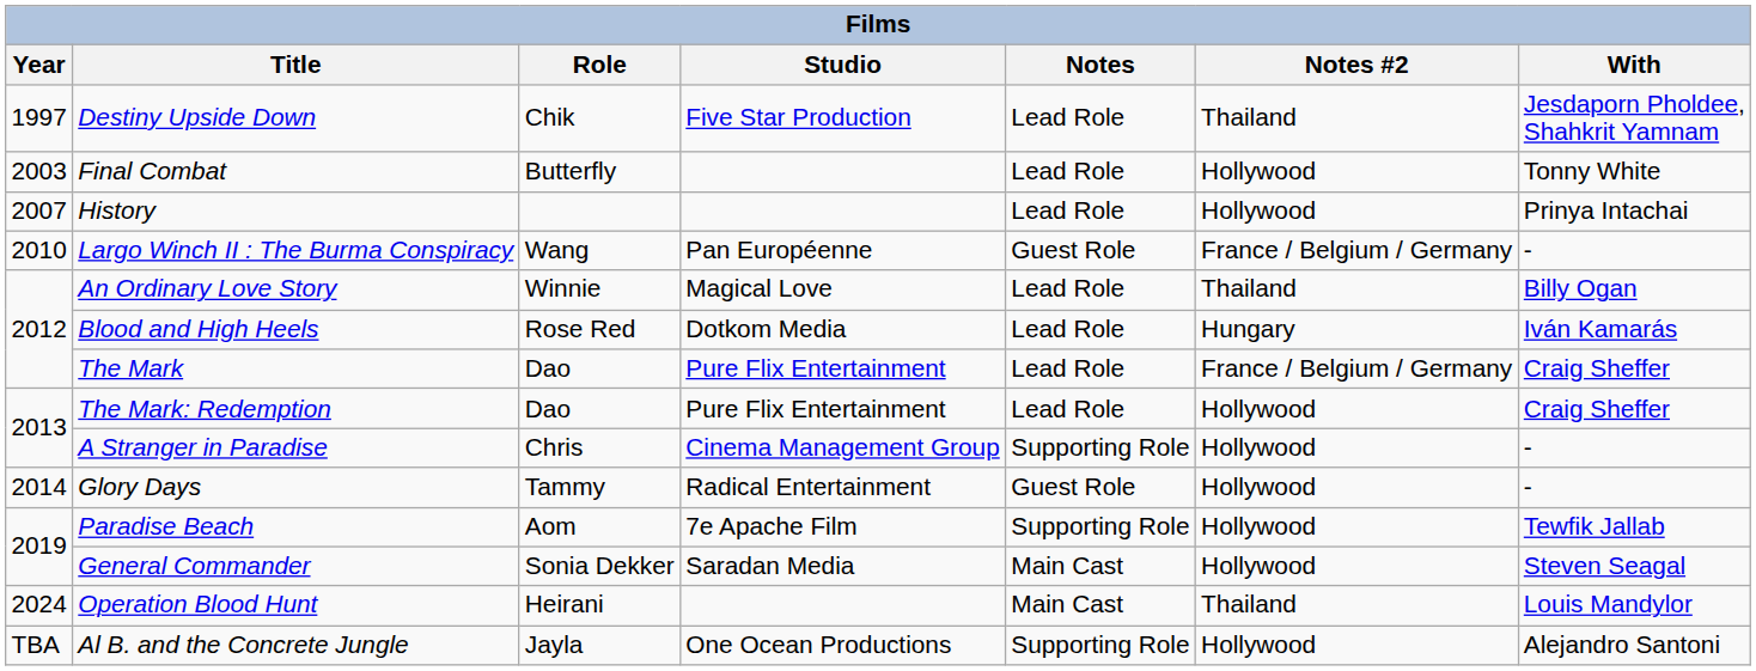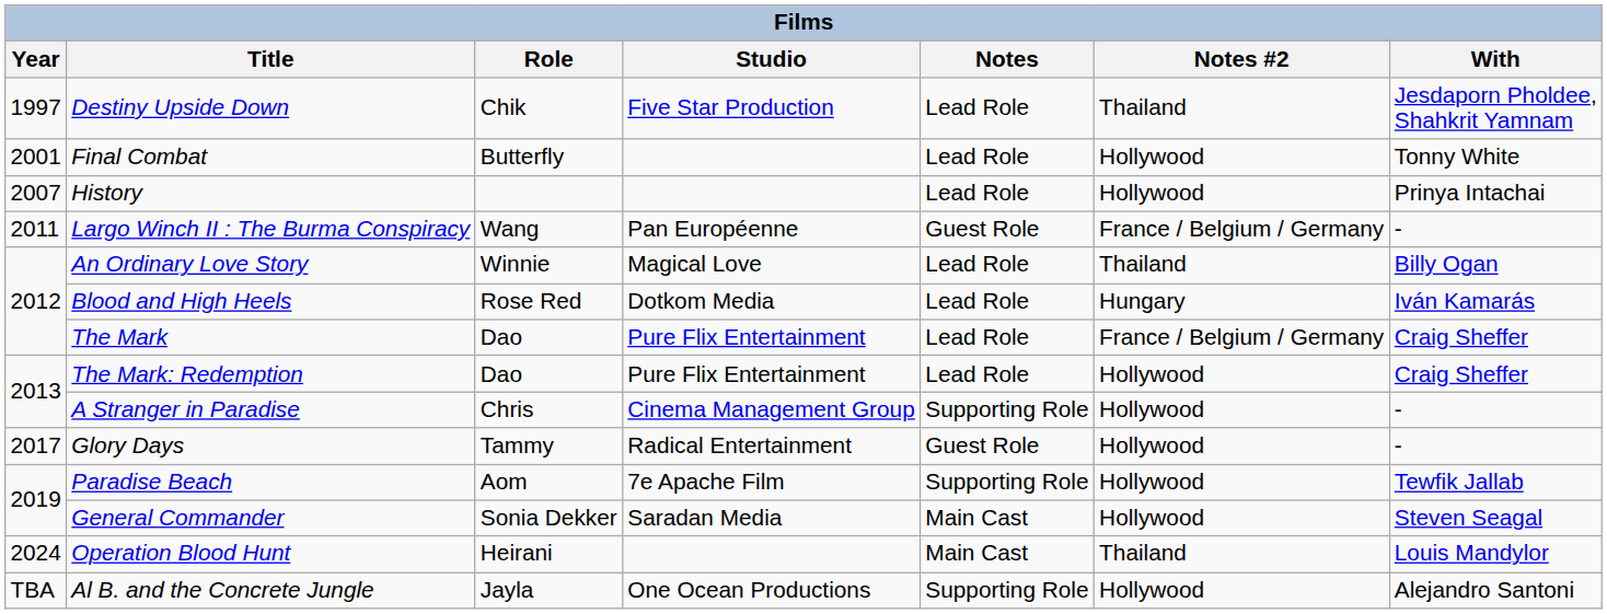Final Combat | Year: 2003 -> 2001
Largo Winch II : The Burma Conspiracy | Year: 2010 -> 2011
Glory Days | Year: 2014 -> 2017
